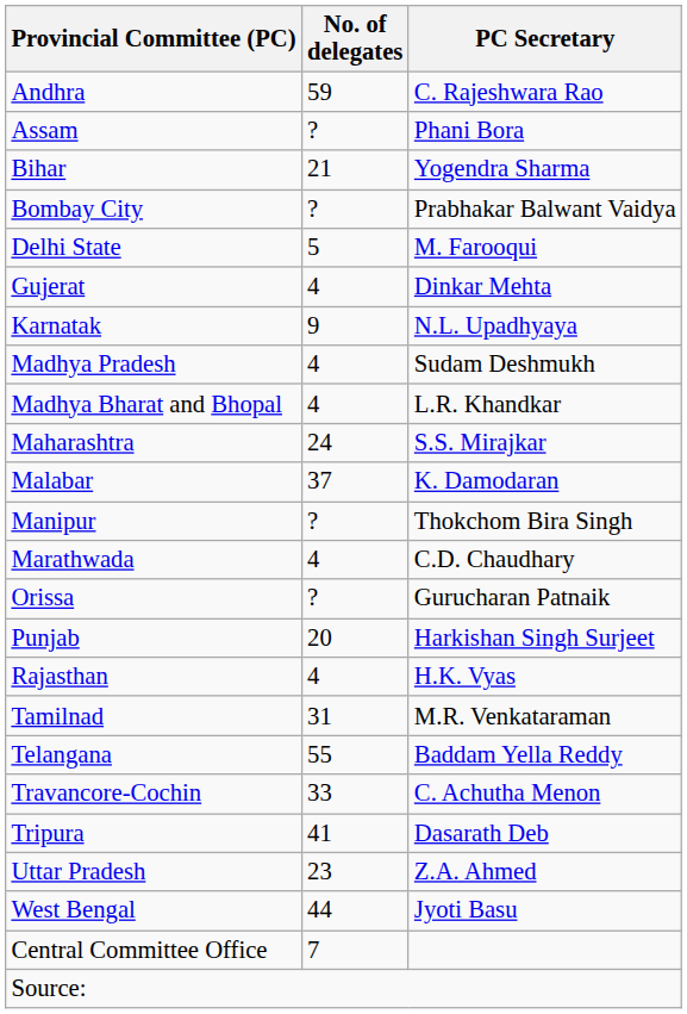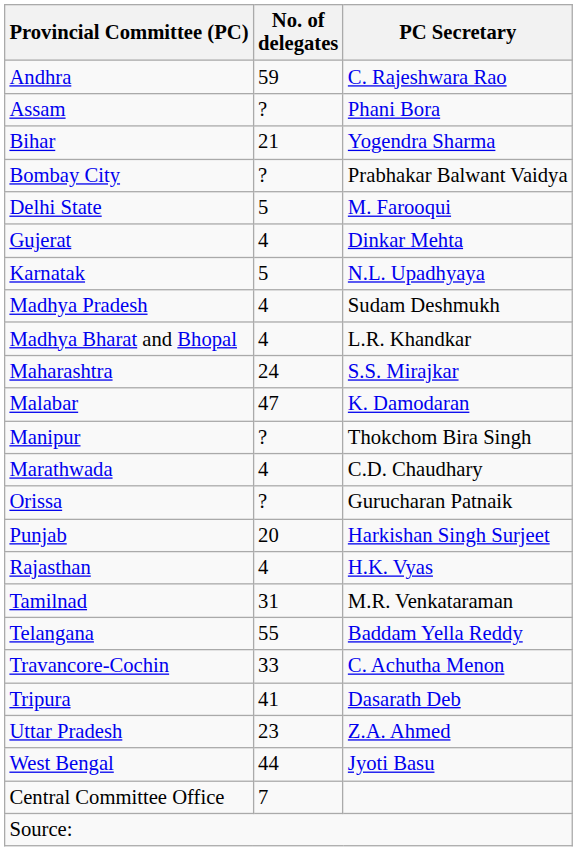Karnatak | No. of delegates: 9 -> 5
Malabar | No. of delegates: 37 -> 47
